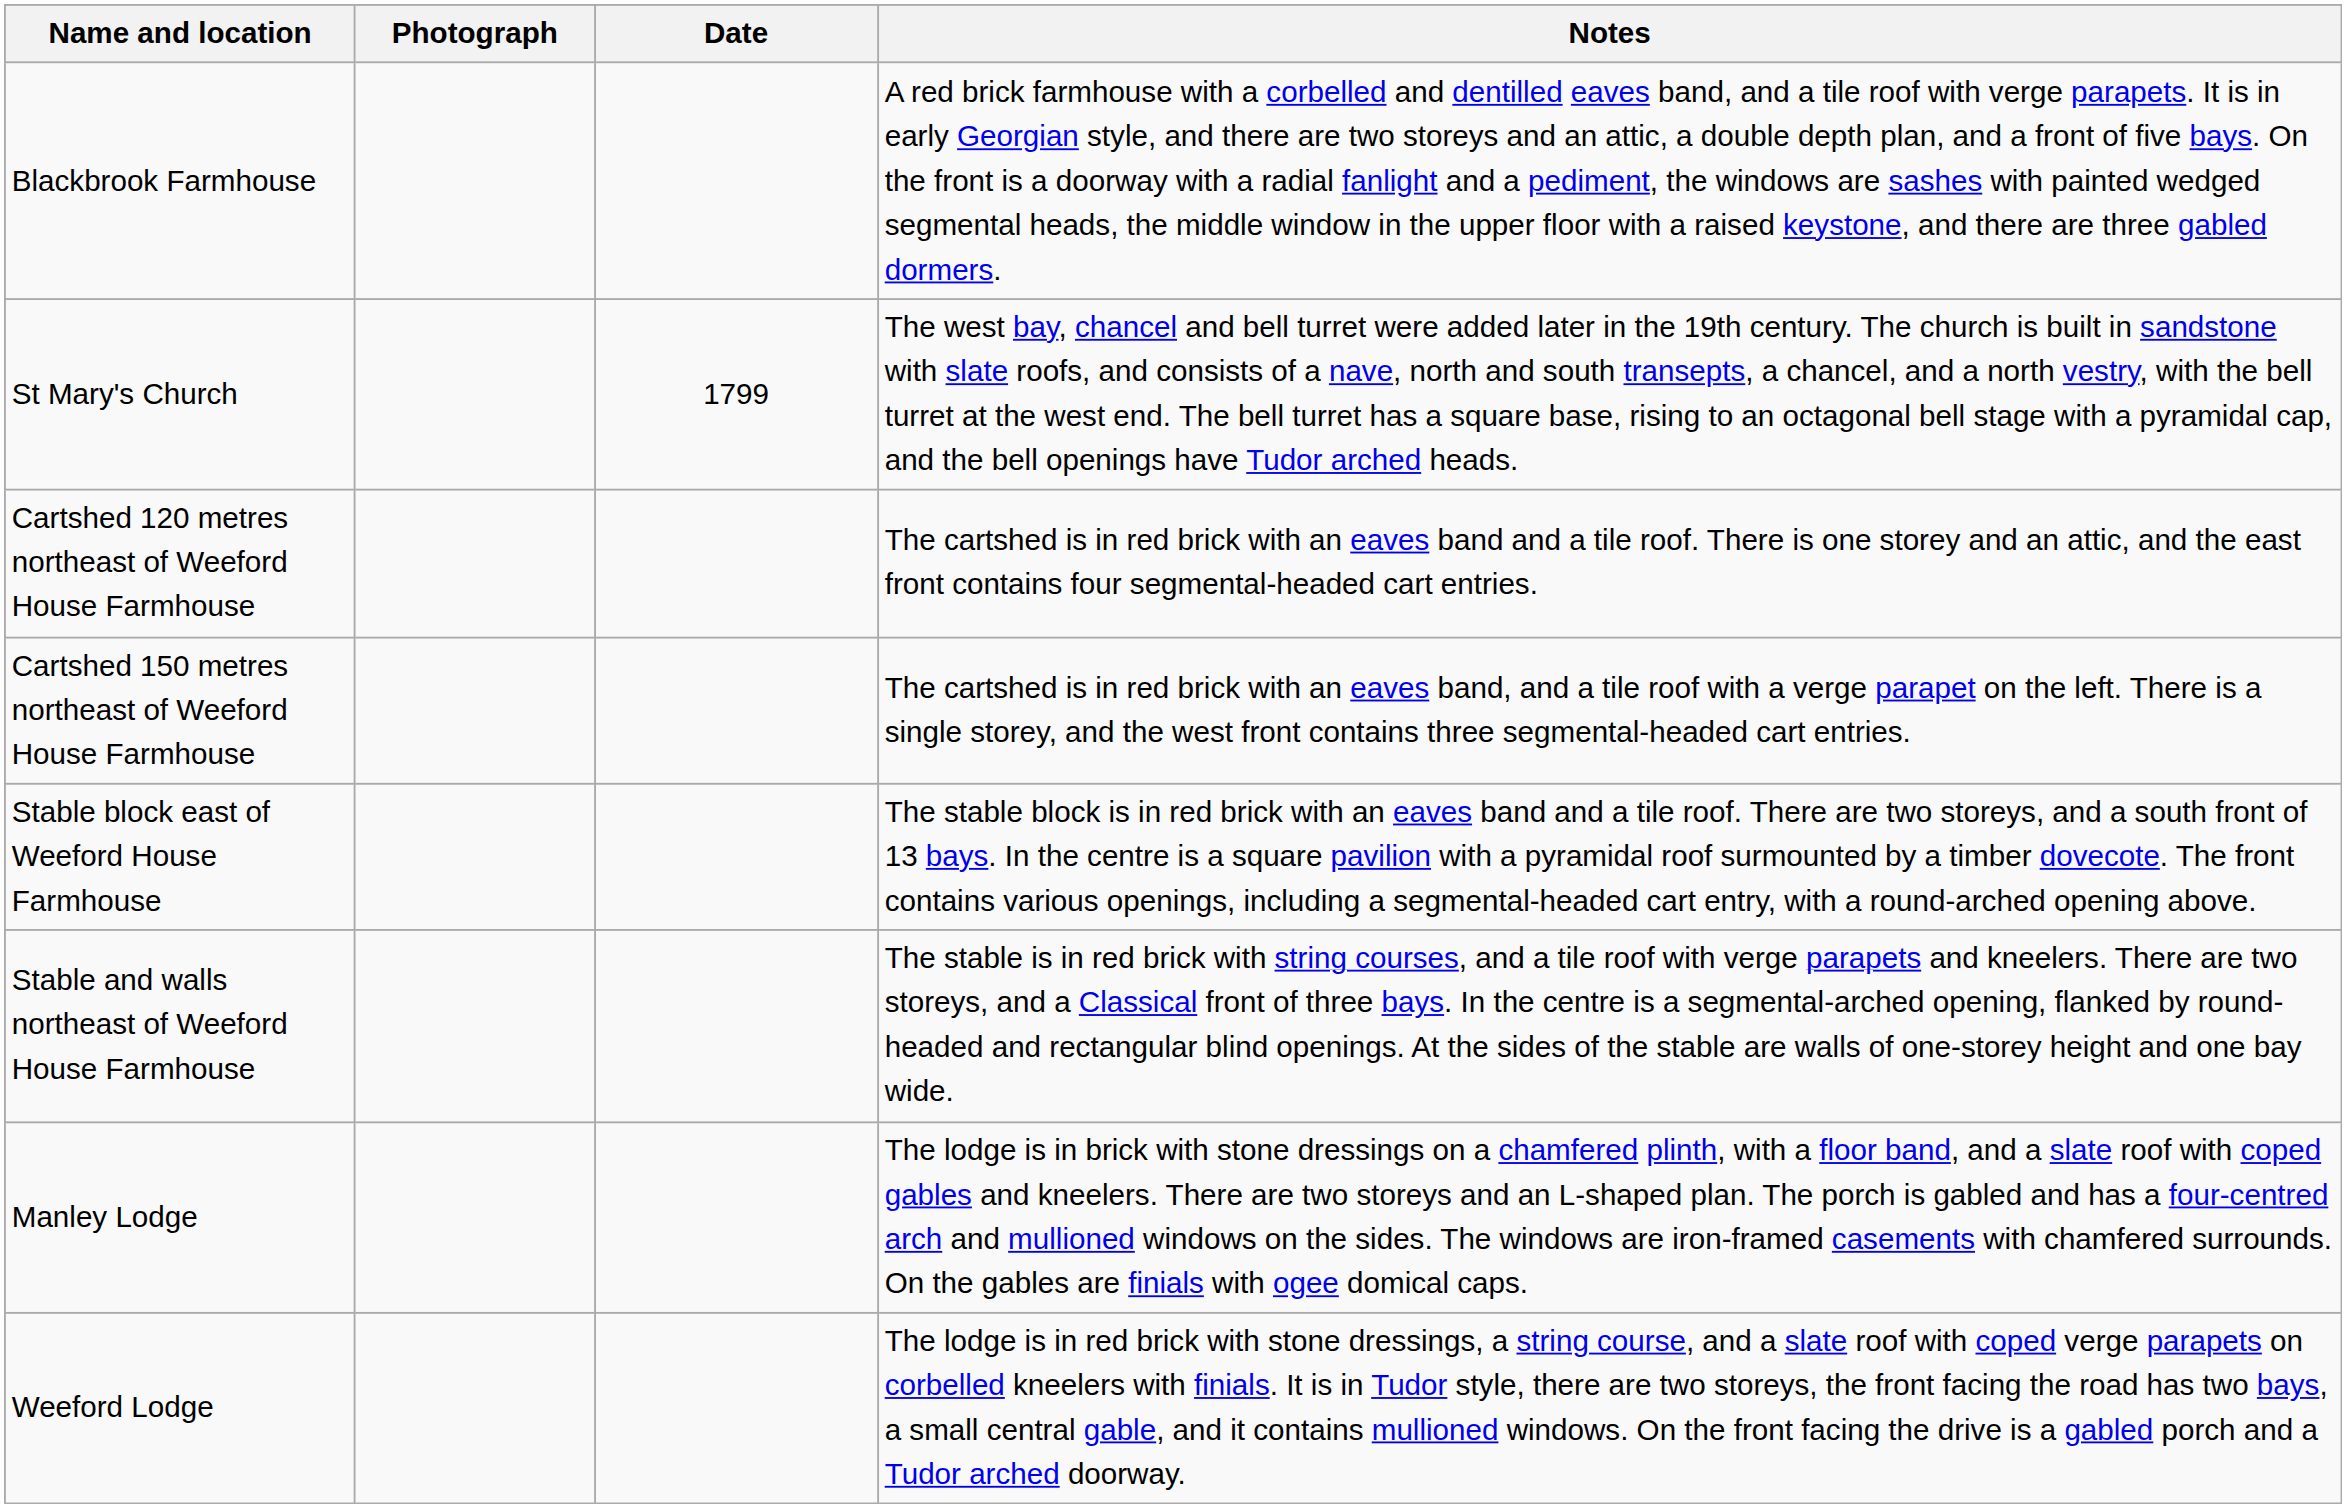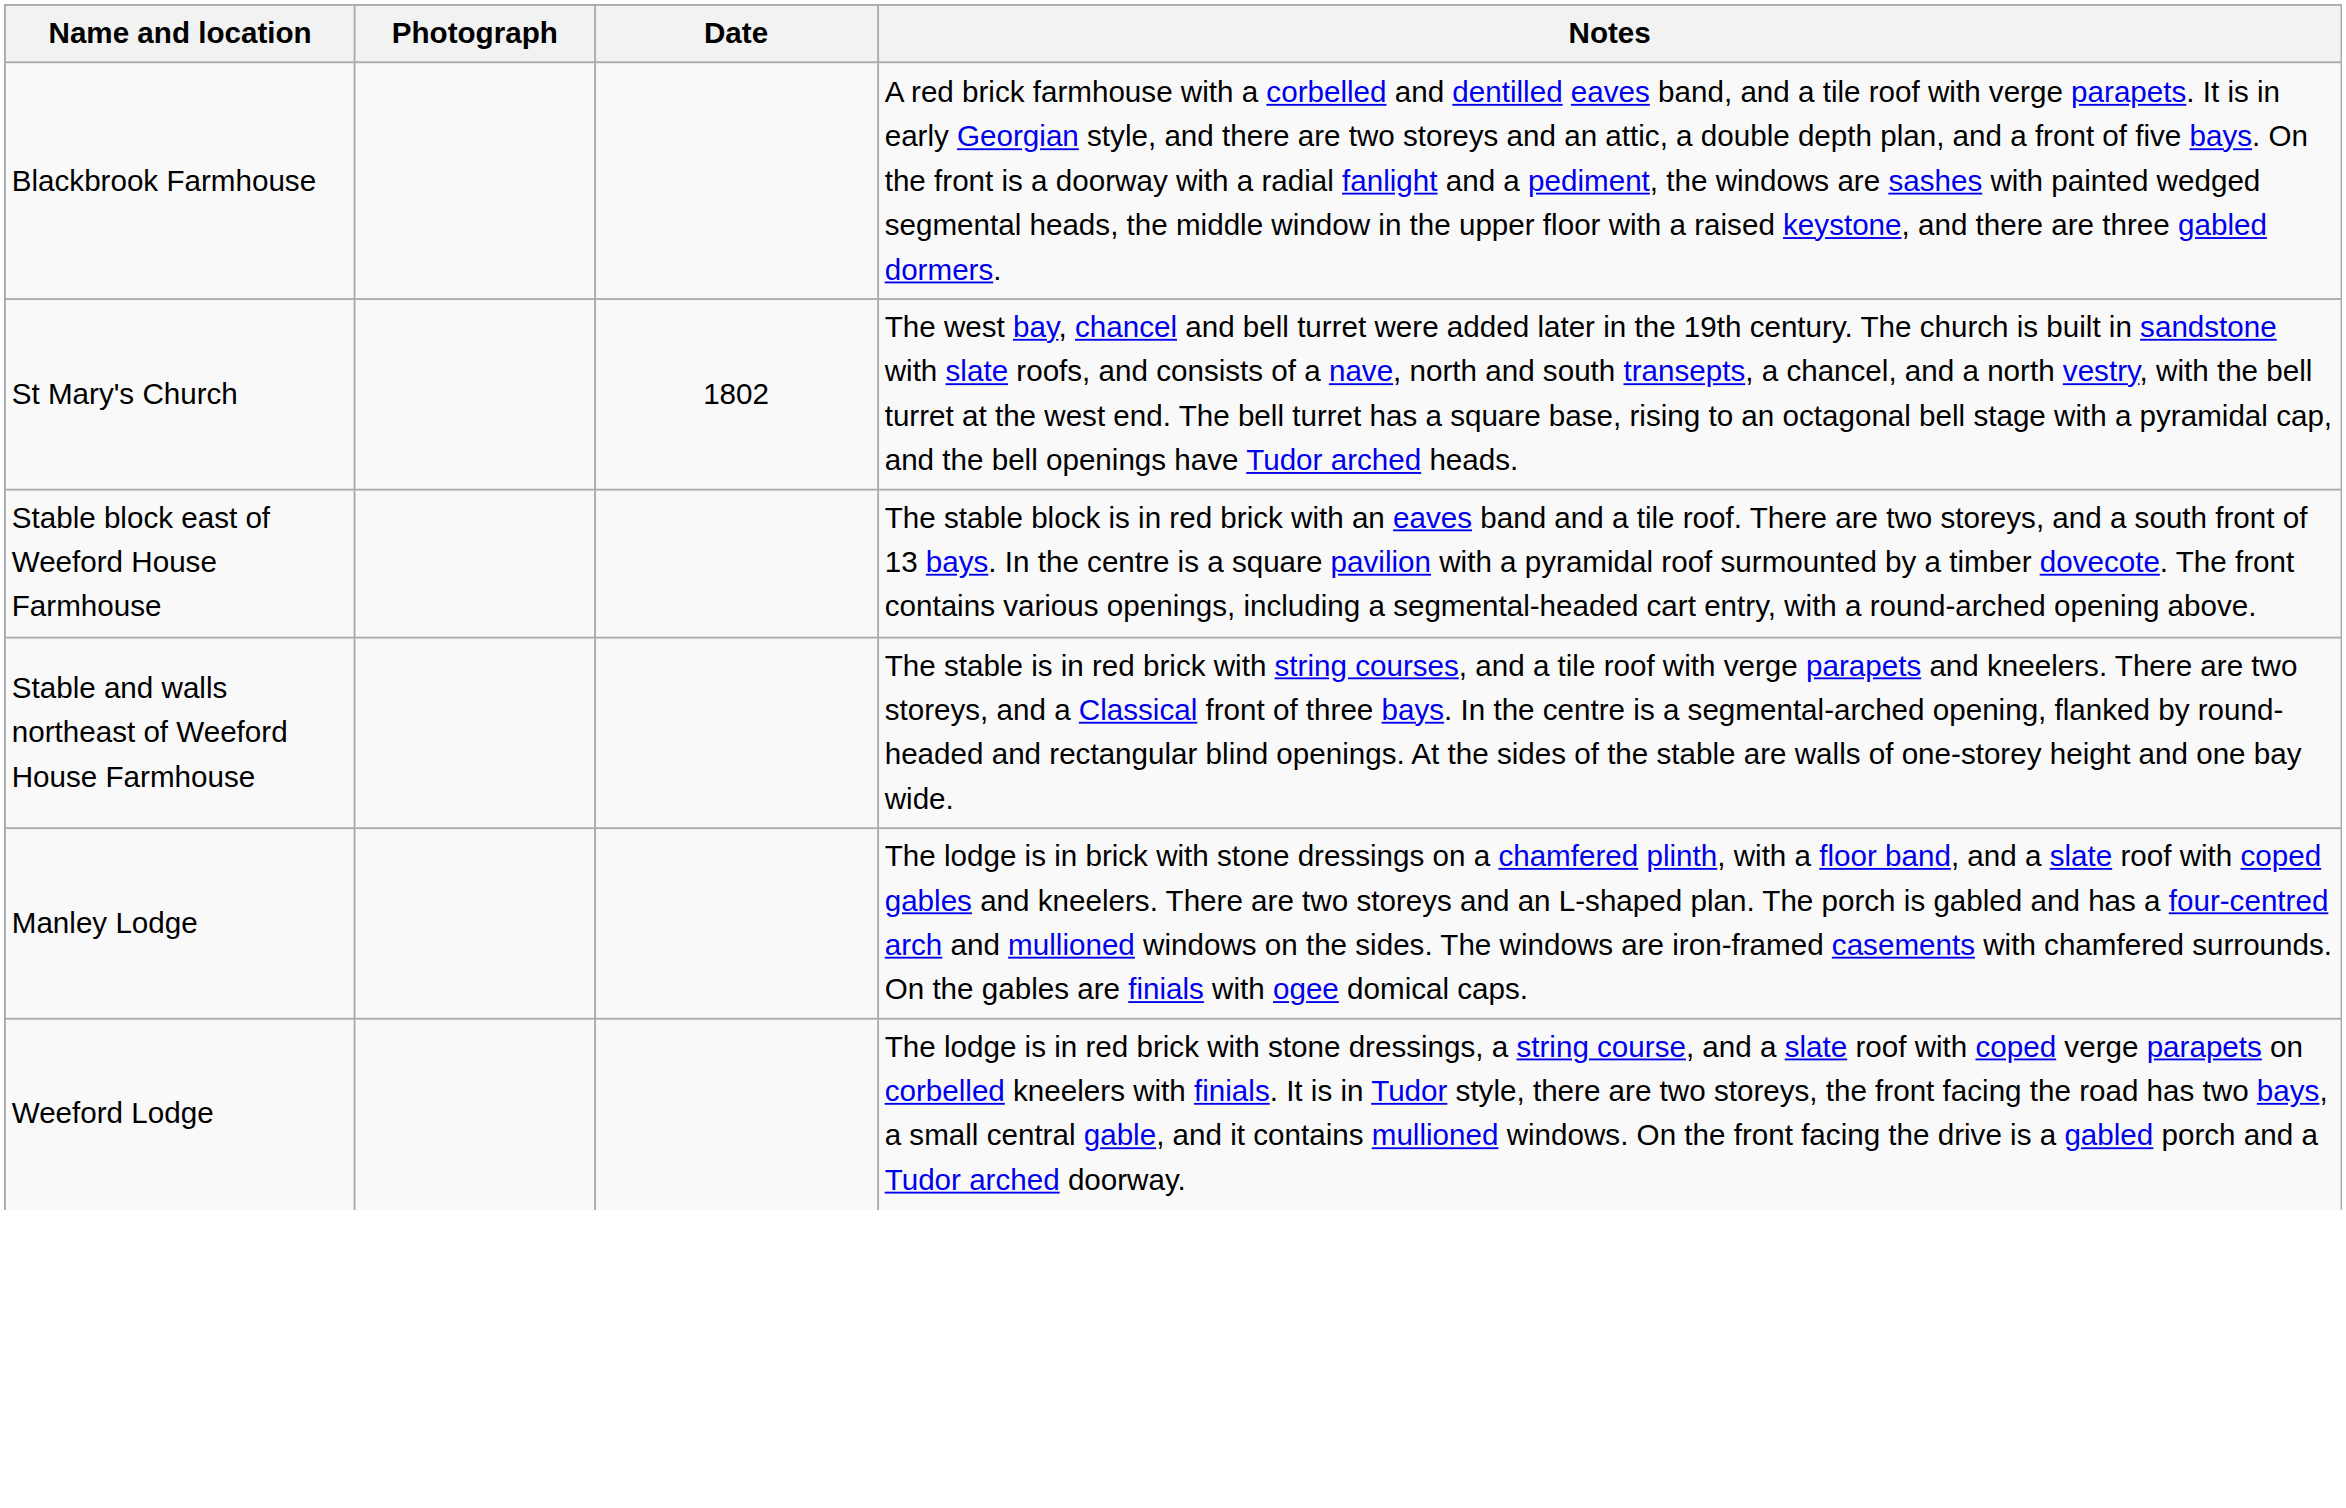St Mary's Church | Date: 1799 -> 1802
- row: Cartshed 120 metres northeast of Weeford House Farmhouse | The cartshed is in red brick with an eaves band and a tile roof. There is one storey and an attic, and the east front contains four segmental-headed cart entries.
- row: Cartshed 150 metres northeast of Weeford House Farmhouse | The cartshed is in red brick with an eaves band, and a tile roof with a verge parapet on the left. There is a single storey, and the west front contains three segmental-headed cart entries.
